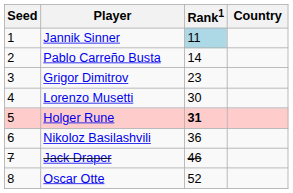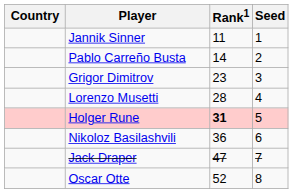columns swapped: Country <-> Seed
Jannik Sinner | Rank1: lightblue background -> no background
Lorenzo Musetti | Rank1: 30 -> 28
Jack Draper | Rank1: 46 -> 47
